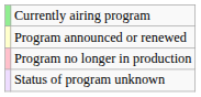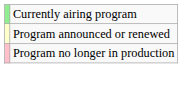- row: Status of program unknown
